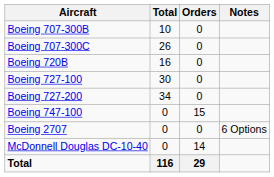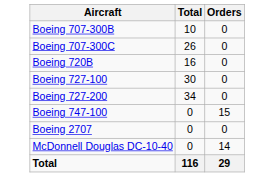- column: Notes | 6 Options
